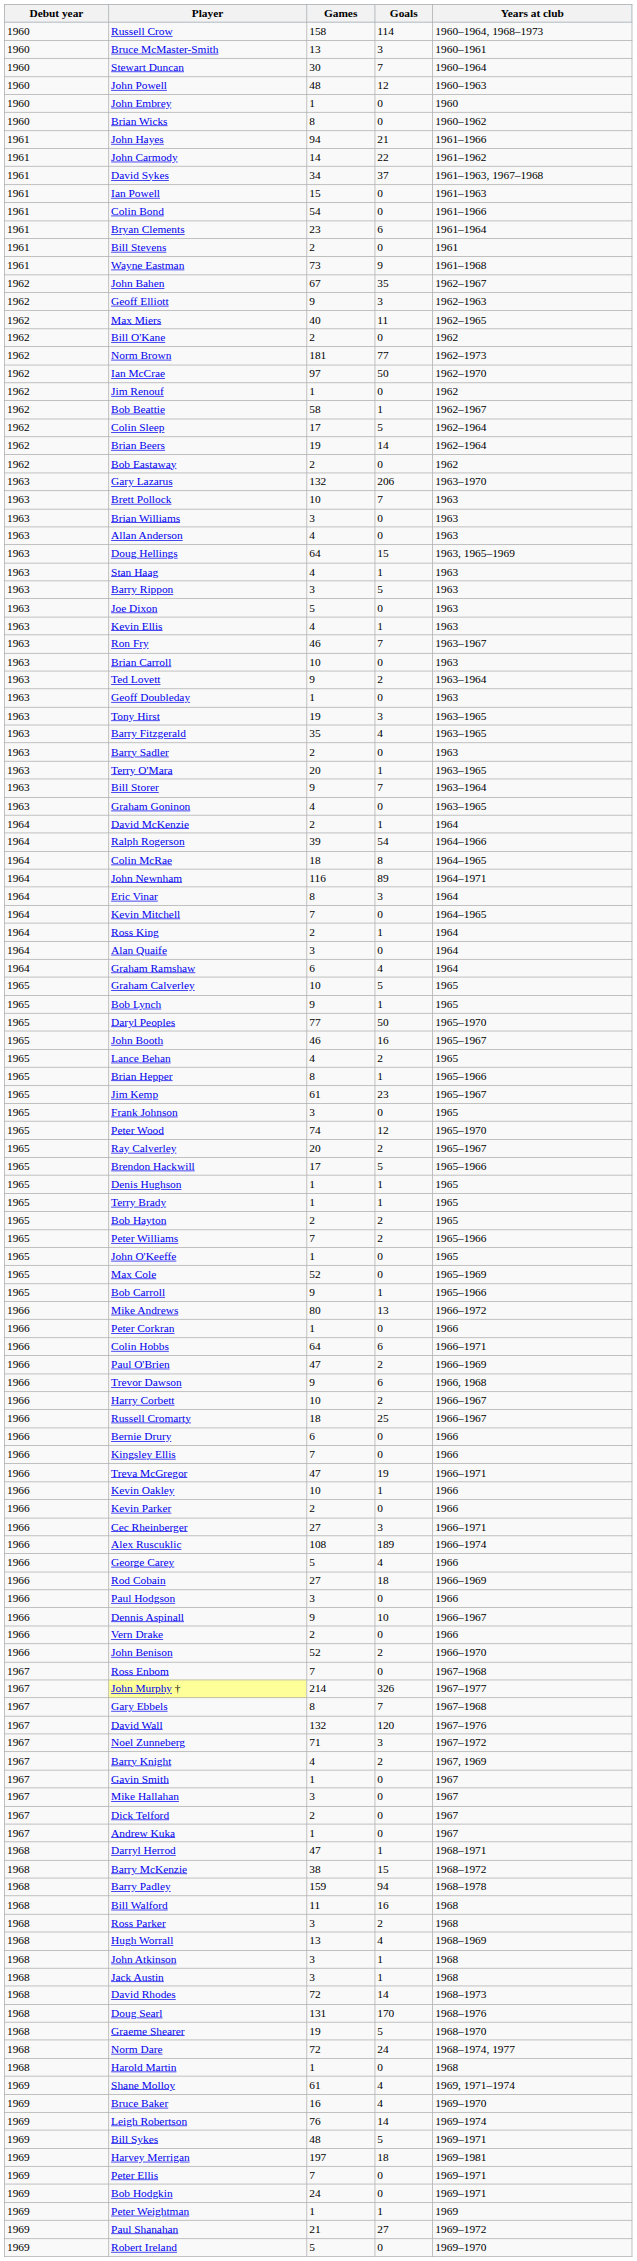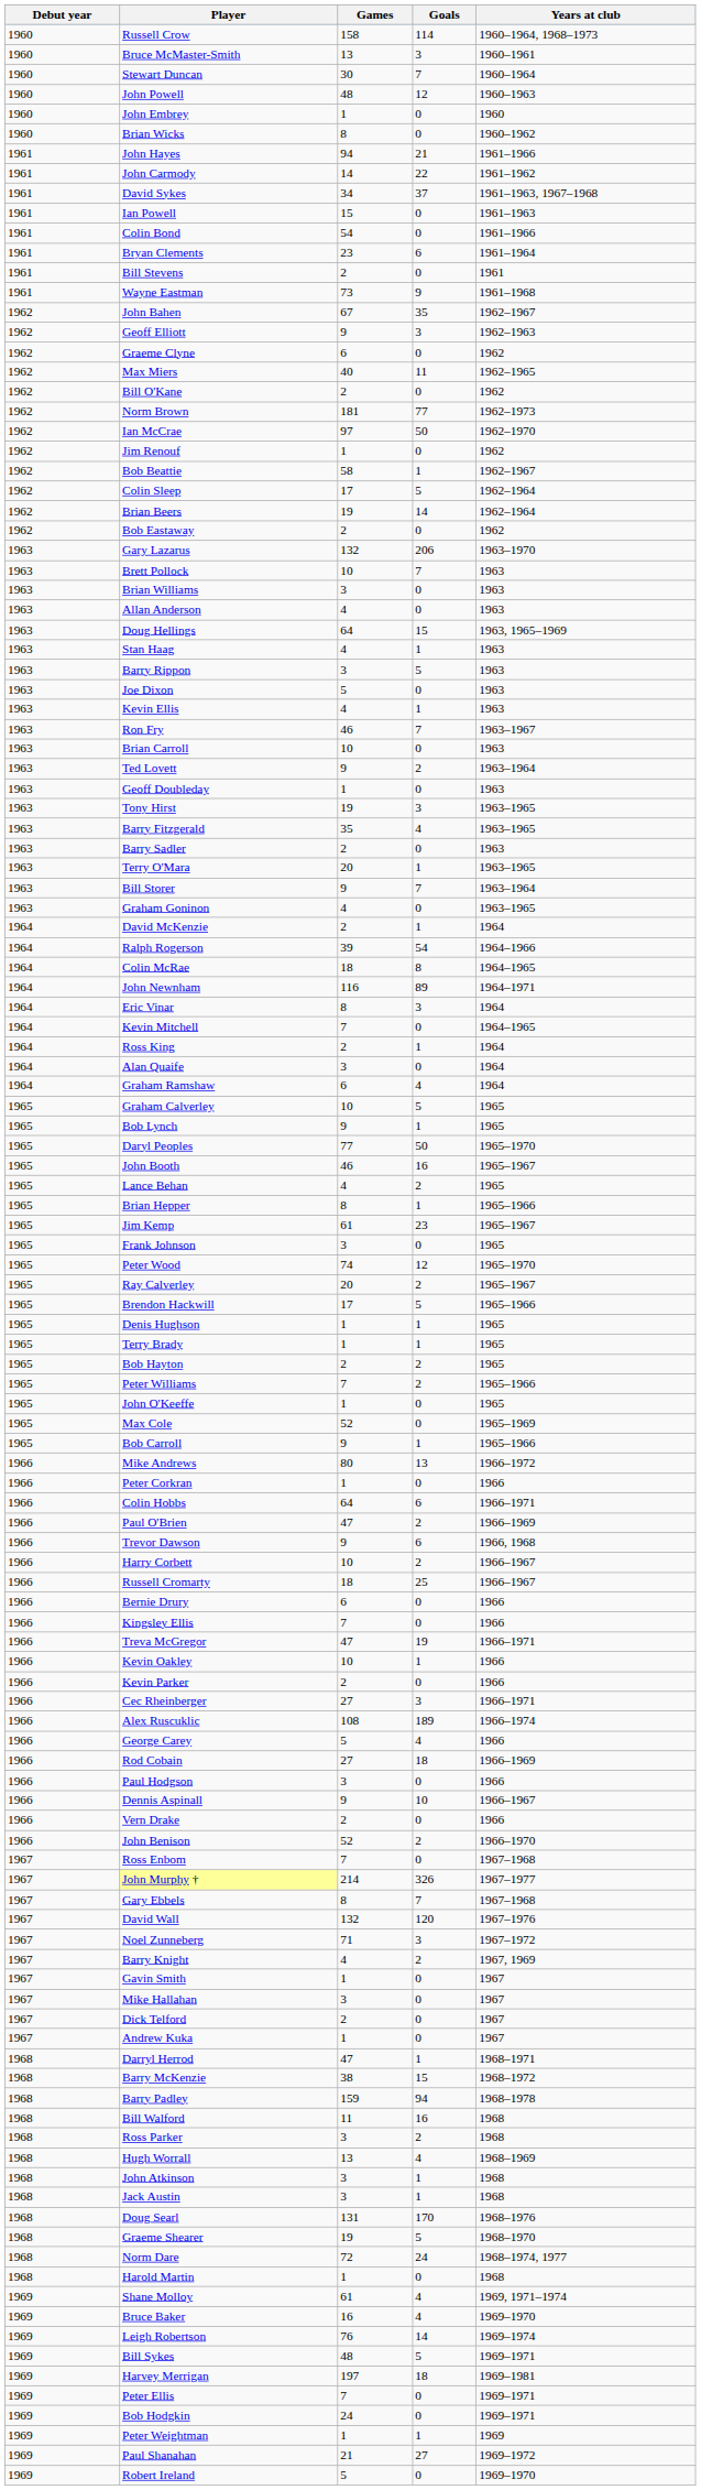+ row: 1962 | Graeme Clyne | 6 | 0 | 1962
- row: 1968 | David Rhodes | 72 | 14 | 1968–1973
